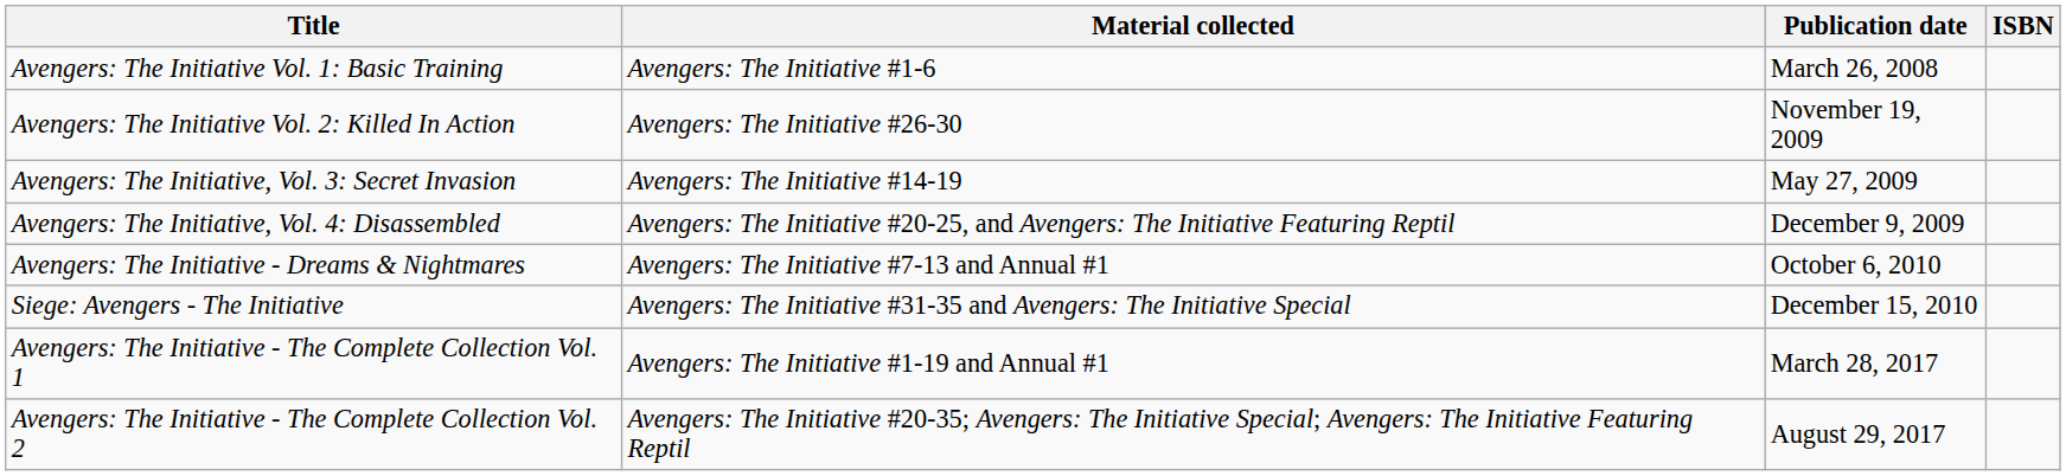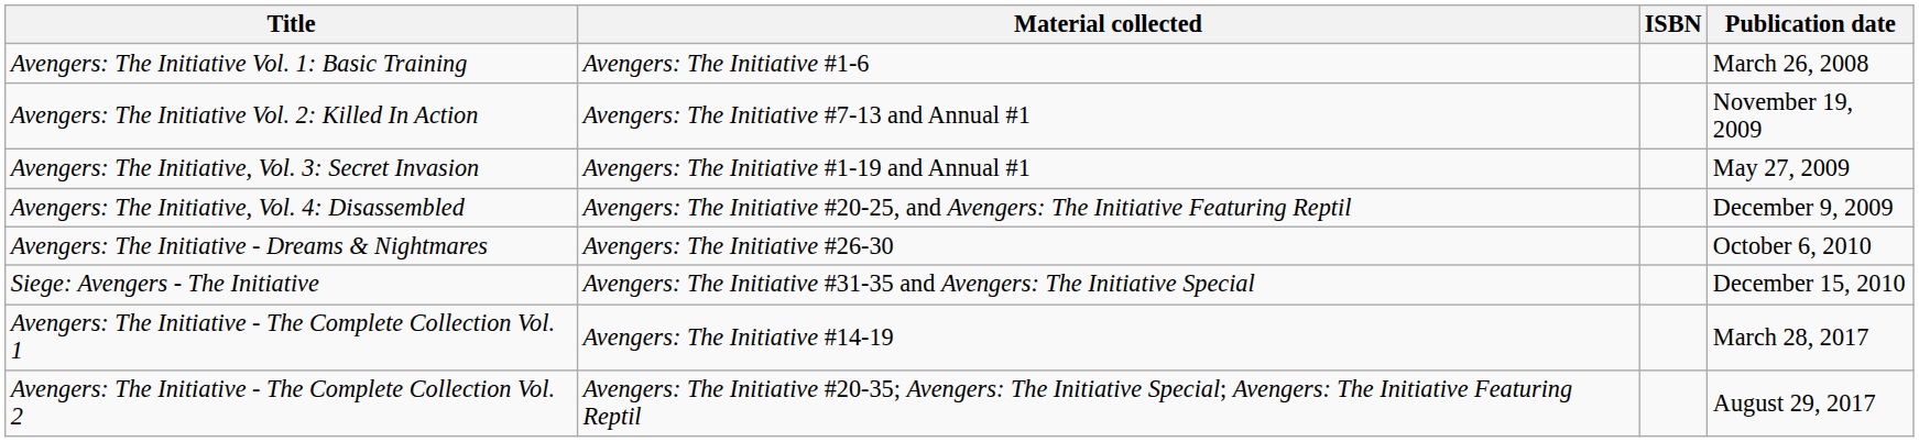columns swapped: Publication date <-> ISBN
Avengers: The Initiative Vol. 2: Killed In Action | Material collected: Avengers: The Initiative #26-30 -> Avengers: The Initiative #7-13 and Annual #1
Avengers: The Initiative, Vol. 3: Secret Invasion | Material collected: Avengers: The Initiative #14-19 -> Avengers: The Initiative #1-19 and Annual #1
Avengers: The Initiative - Dreams & Nightmares | Material collected: Avengers: The Initiative #7-13 and Annual #1 -> Avengers: The Initiative #26-30
Avengers: The Initiative - The Complete Collection Vol. 1 | Material collected: Avengers: The Initiative #1-19 and Annual #1 -> Avengers: The Initiative #14-19
